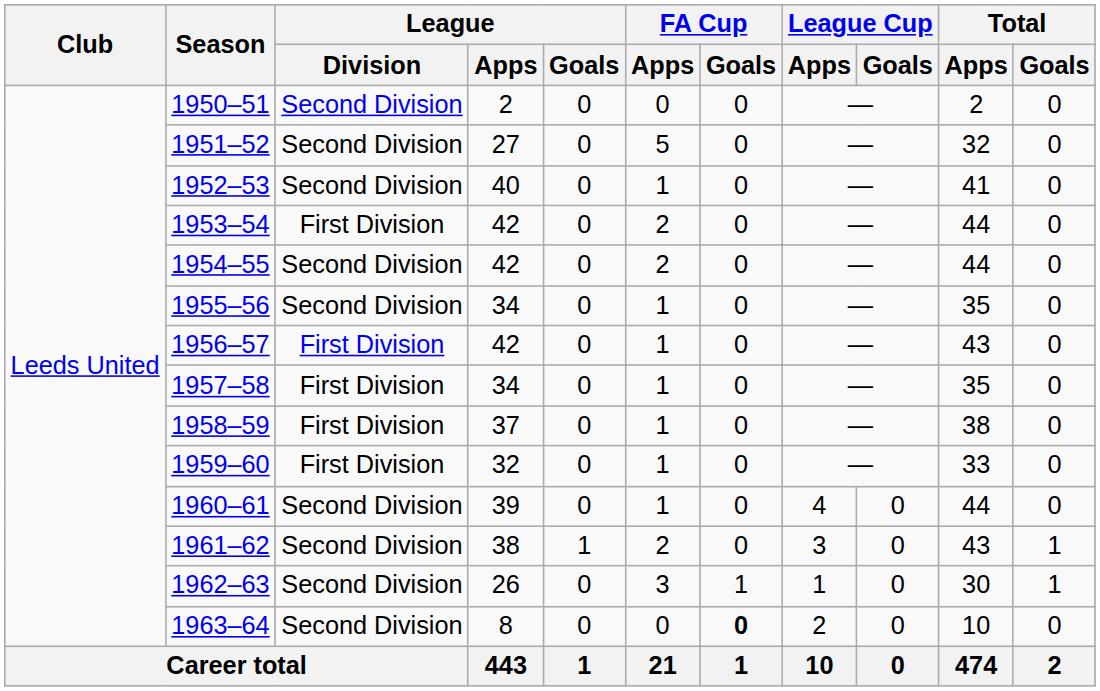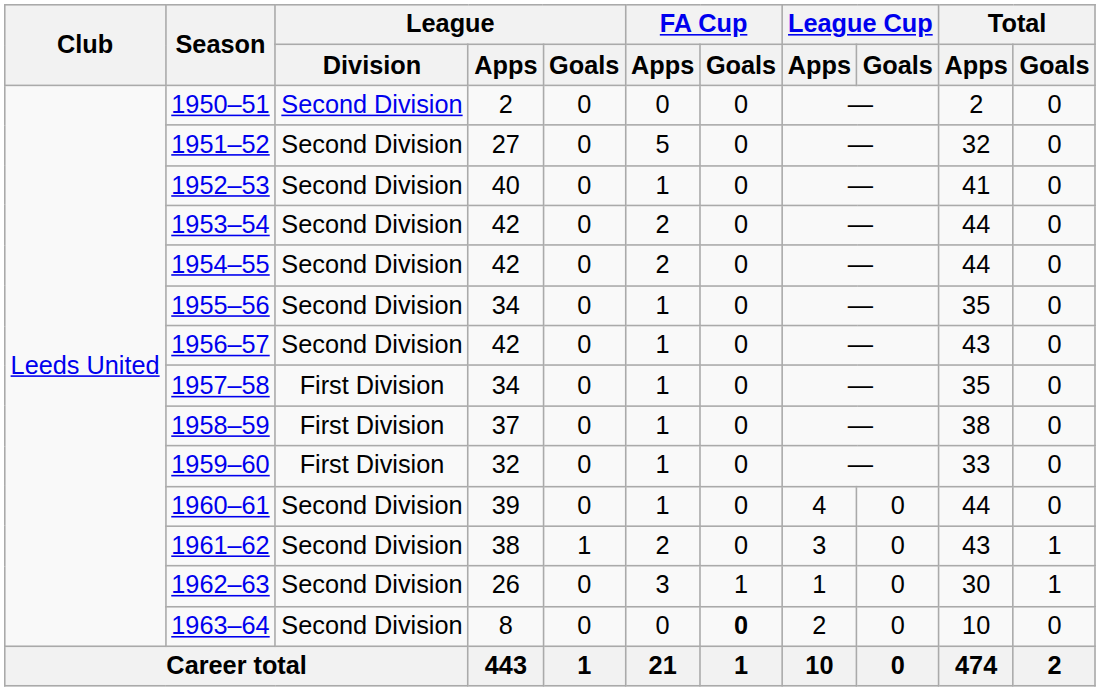1953–54 | League / Division: First Division -> Second Division
1956–57 | League / Division: First Division -> Second Division
